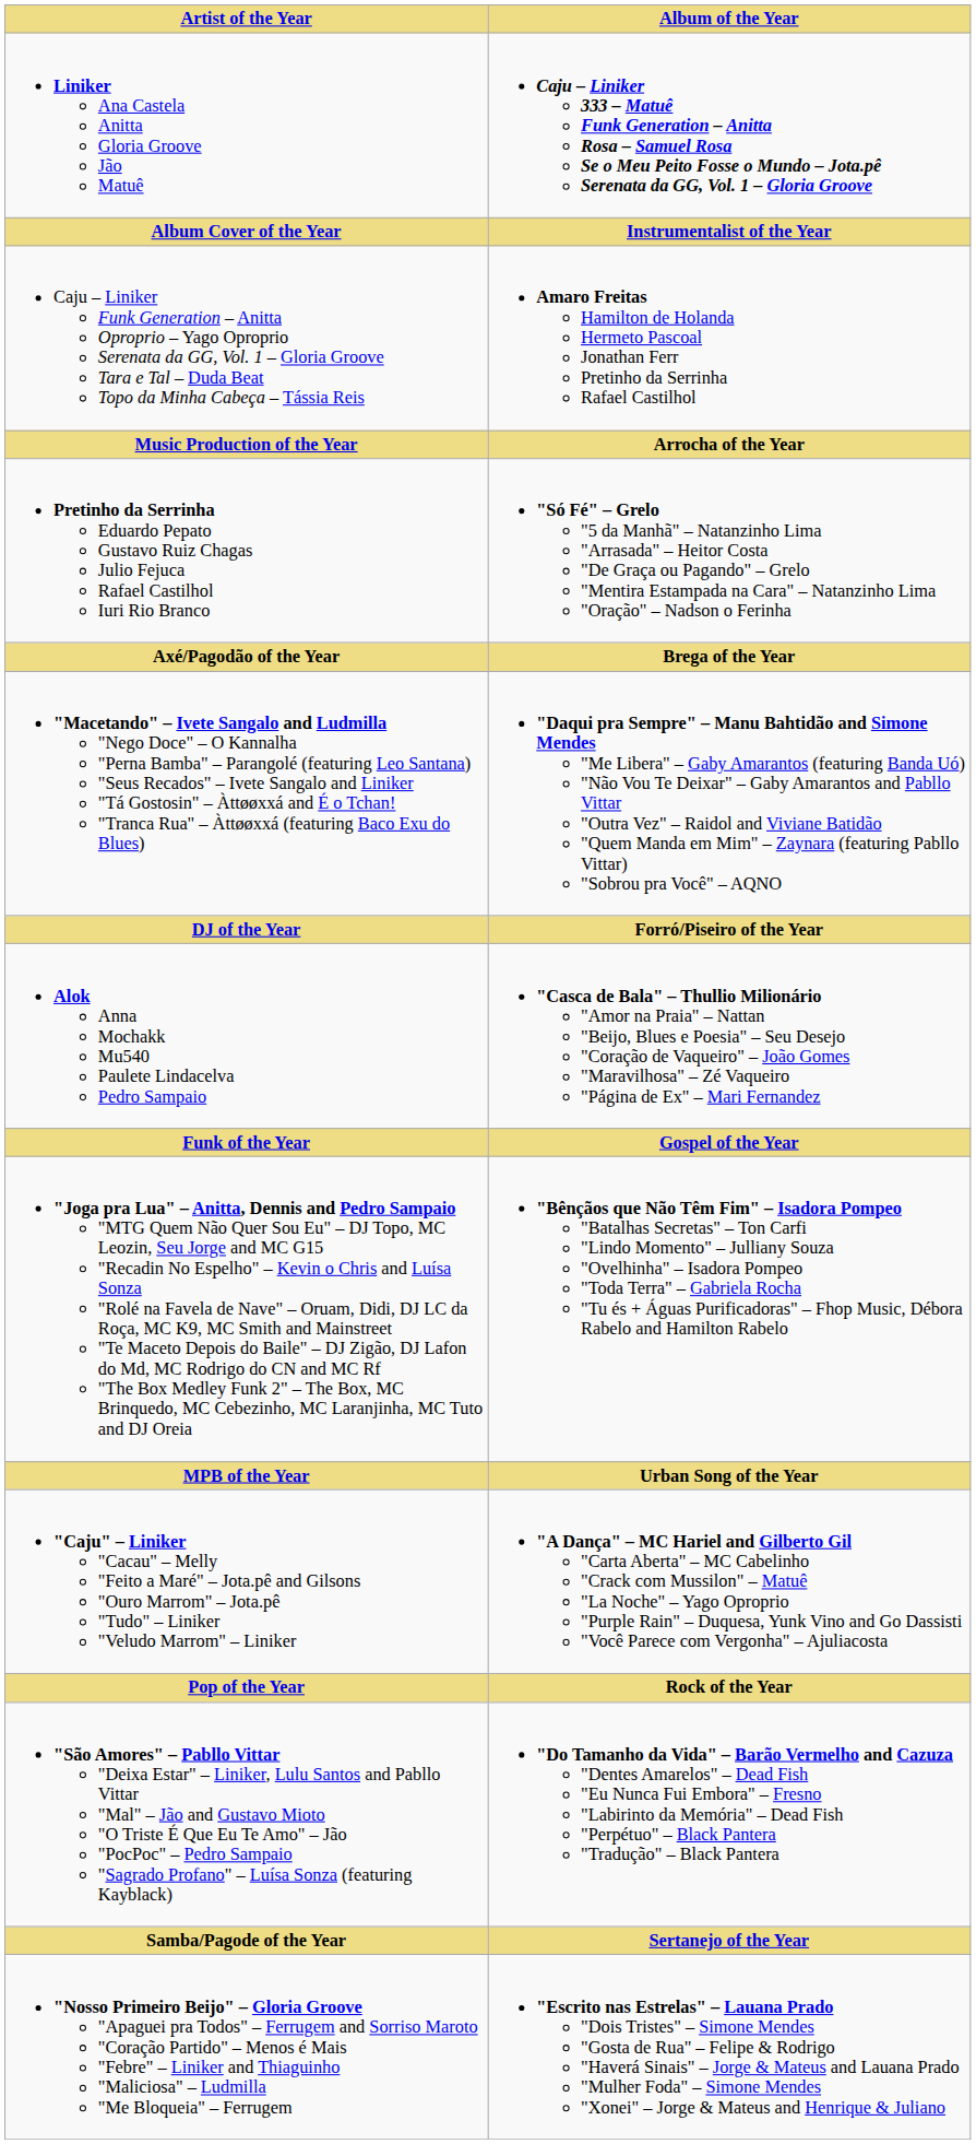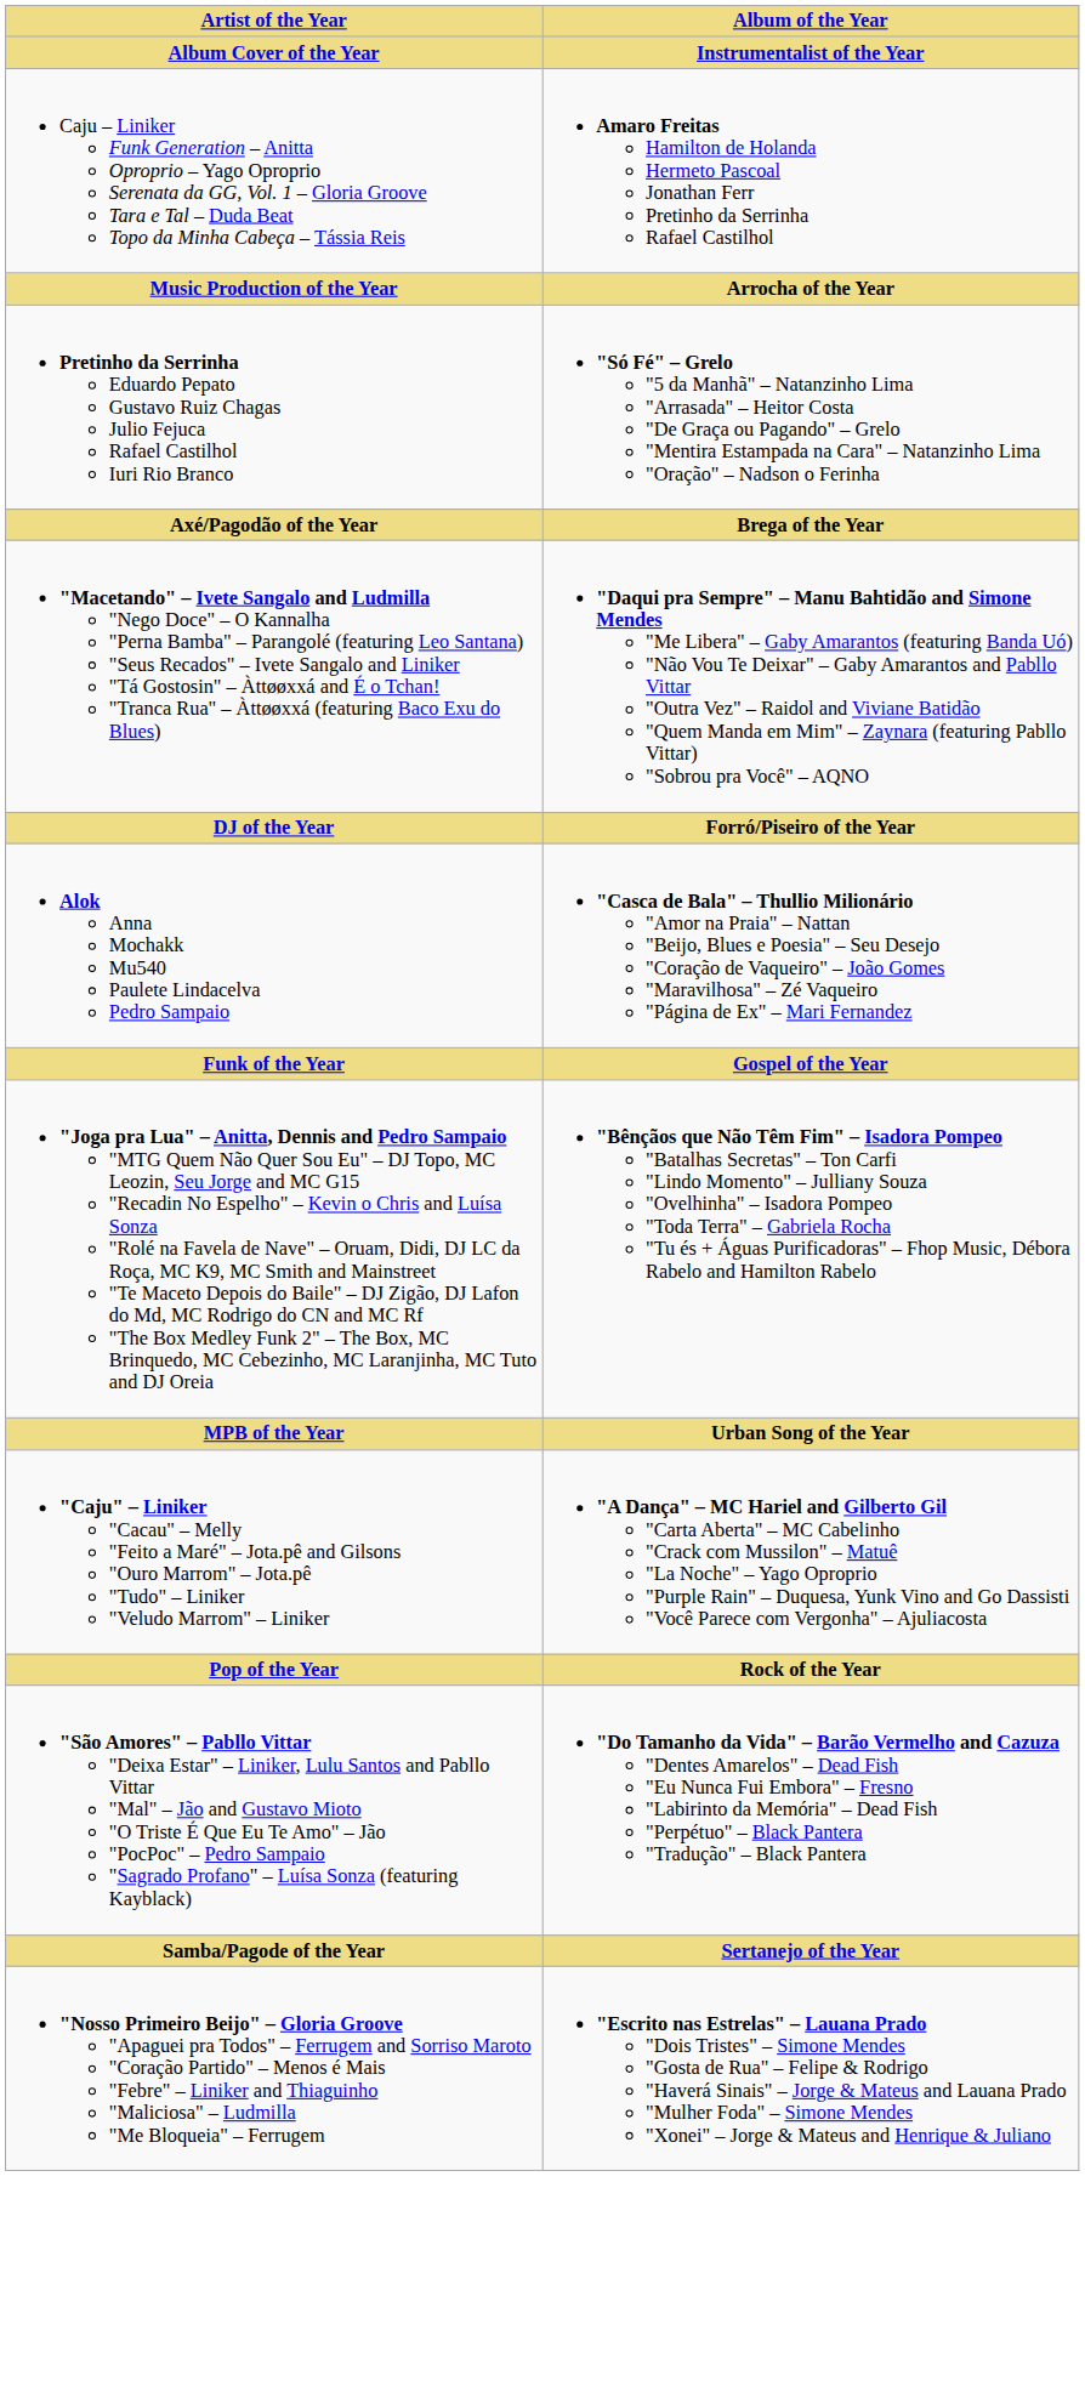- row: Liniker Ana Castela Anitta Gloria Groove Jão Matuê | Caju – Liniker 333 – Matuê Funk Generation – Anitta Rosa – Samuel Rosa Se o Meu Peito Fosse o Mundo – Jota.pê Serenata da GG, Vol. 1 – Gloria Groove
